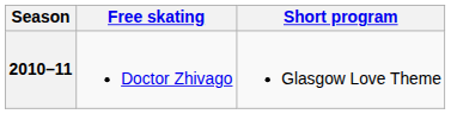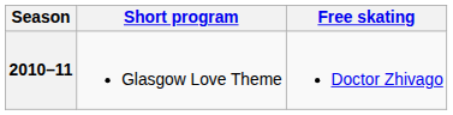columns swapped: Short program <-> Free skating
